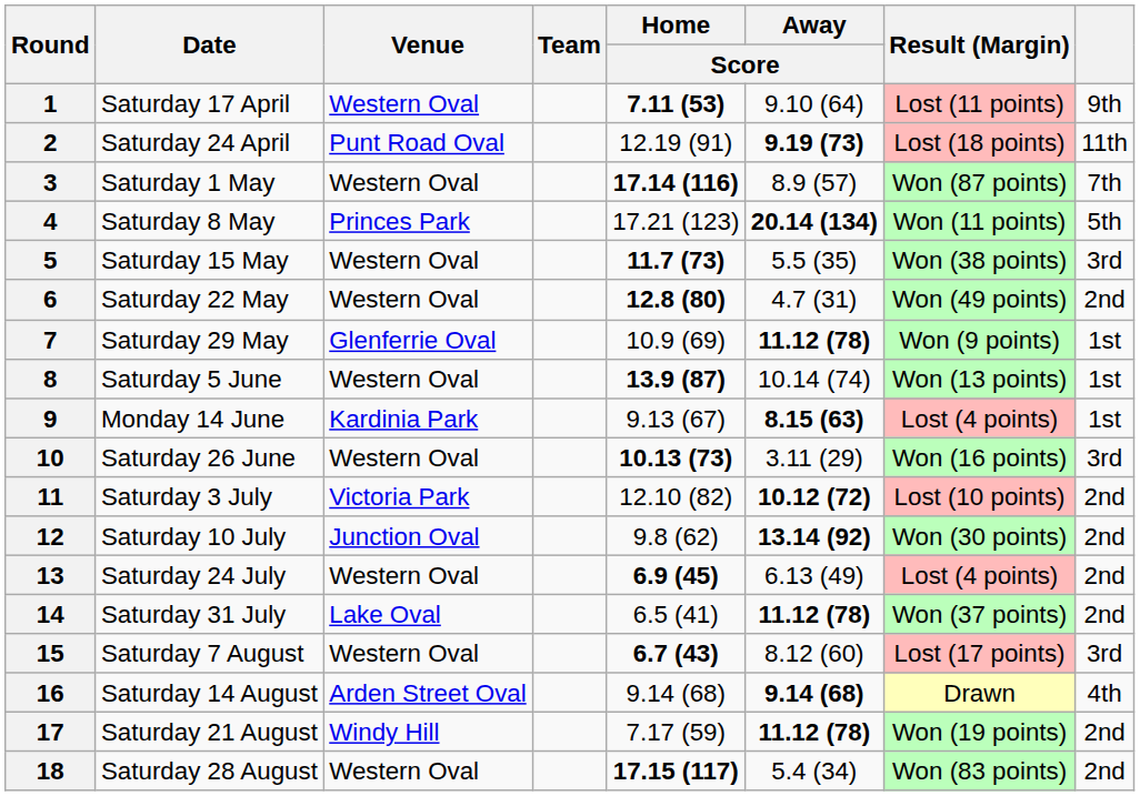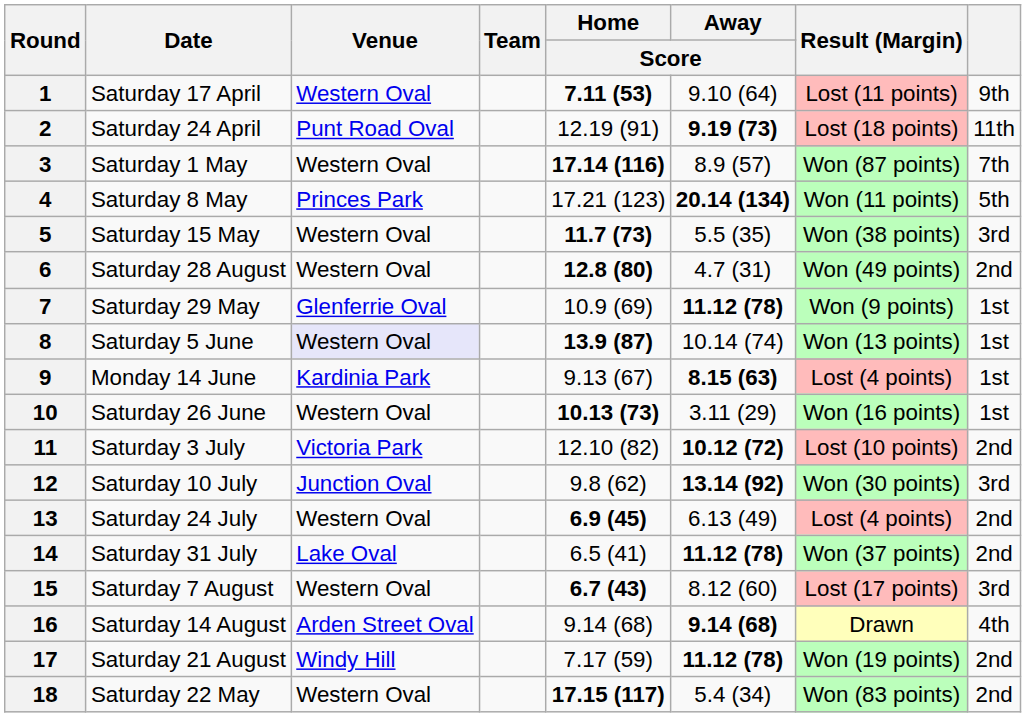6 | Date: Saturday 22 May -> Saturday 28 August
8 | Venue: no background -> lavender background
10 | column 8: 3rd -> 1st
12 | column 8: 2nd -> 3rd
18 | Date: Saturday 28 August -> Saturday 22 May
